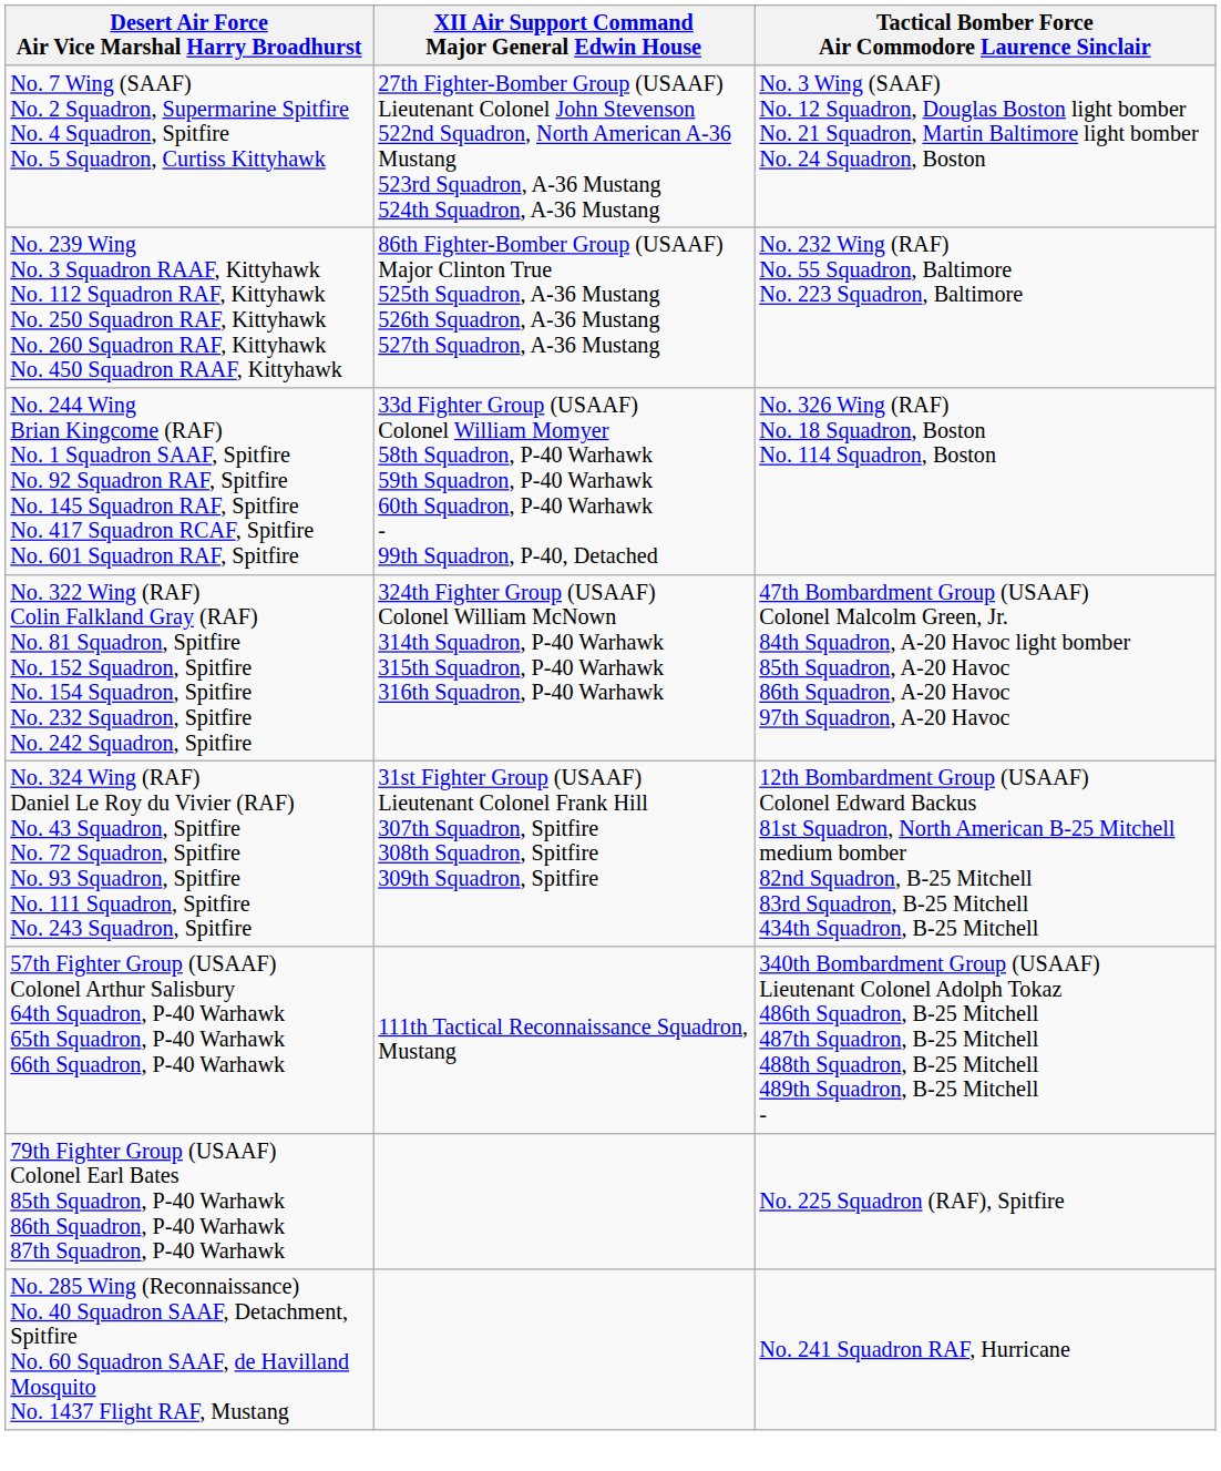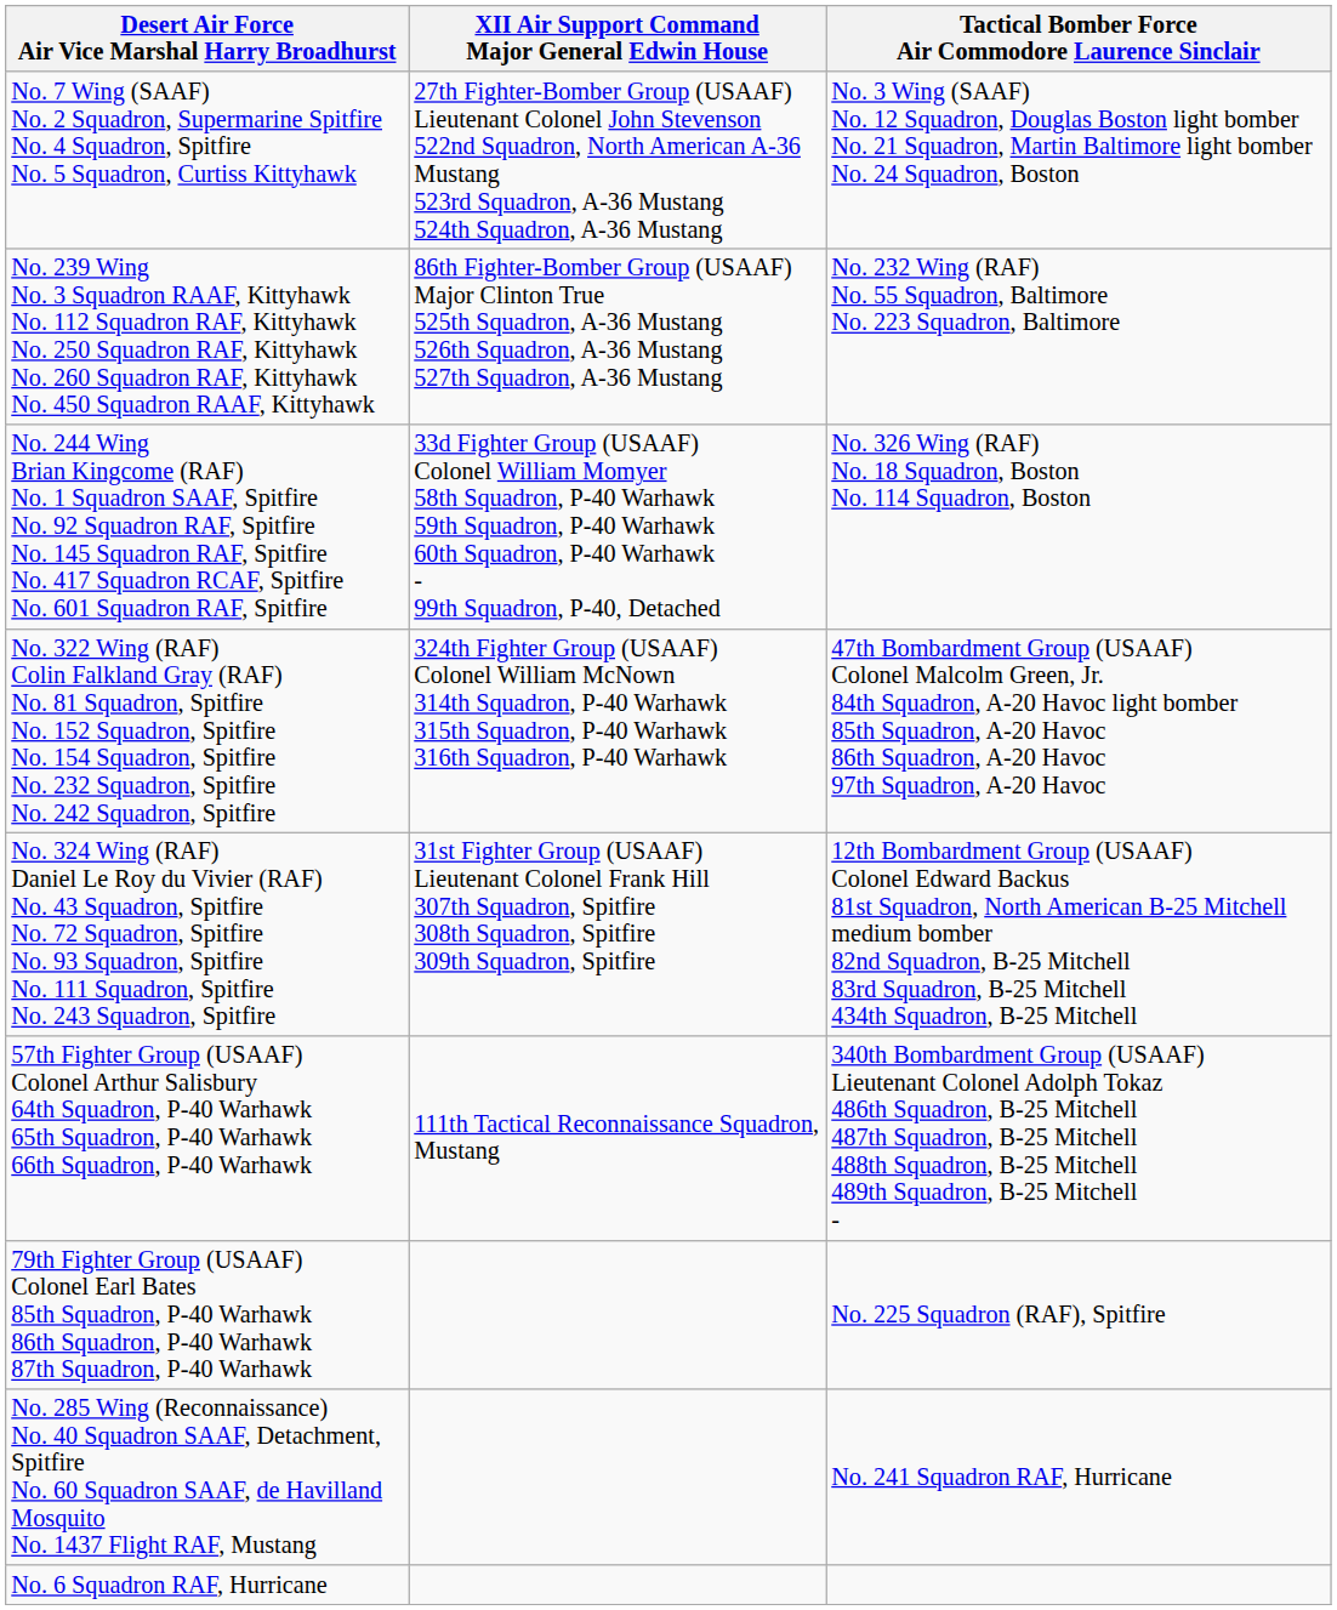+ row: No. 6 Squadron RAF, Hurricane
